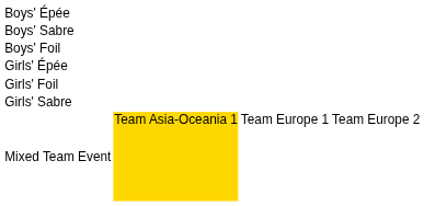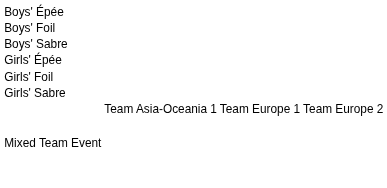rows swapped: Boys' Foil <-> Boys' Sabre
Mixed Team Event | column 2: gold background -> no background
